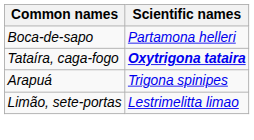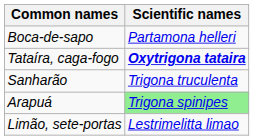+ row: Sanharão | Trigona truculenta
Arapuá | Scientific names: no background -> lightgreen background
